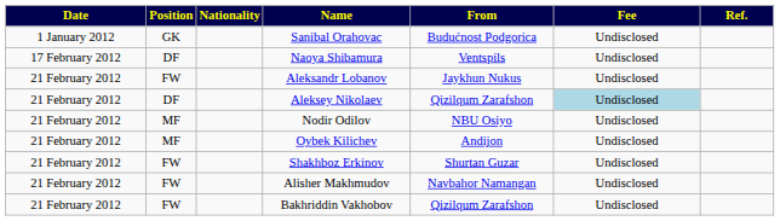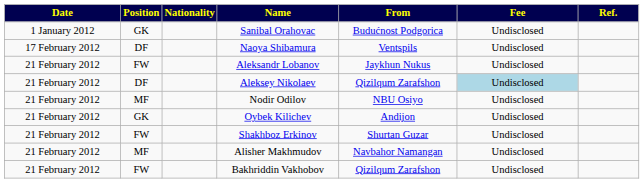Oybek Kilichev | Position: MF -> GK
Alisher Makhmudov | Position: FW -> MF
